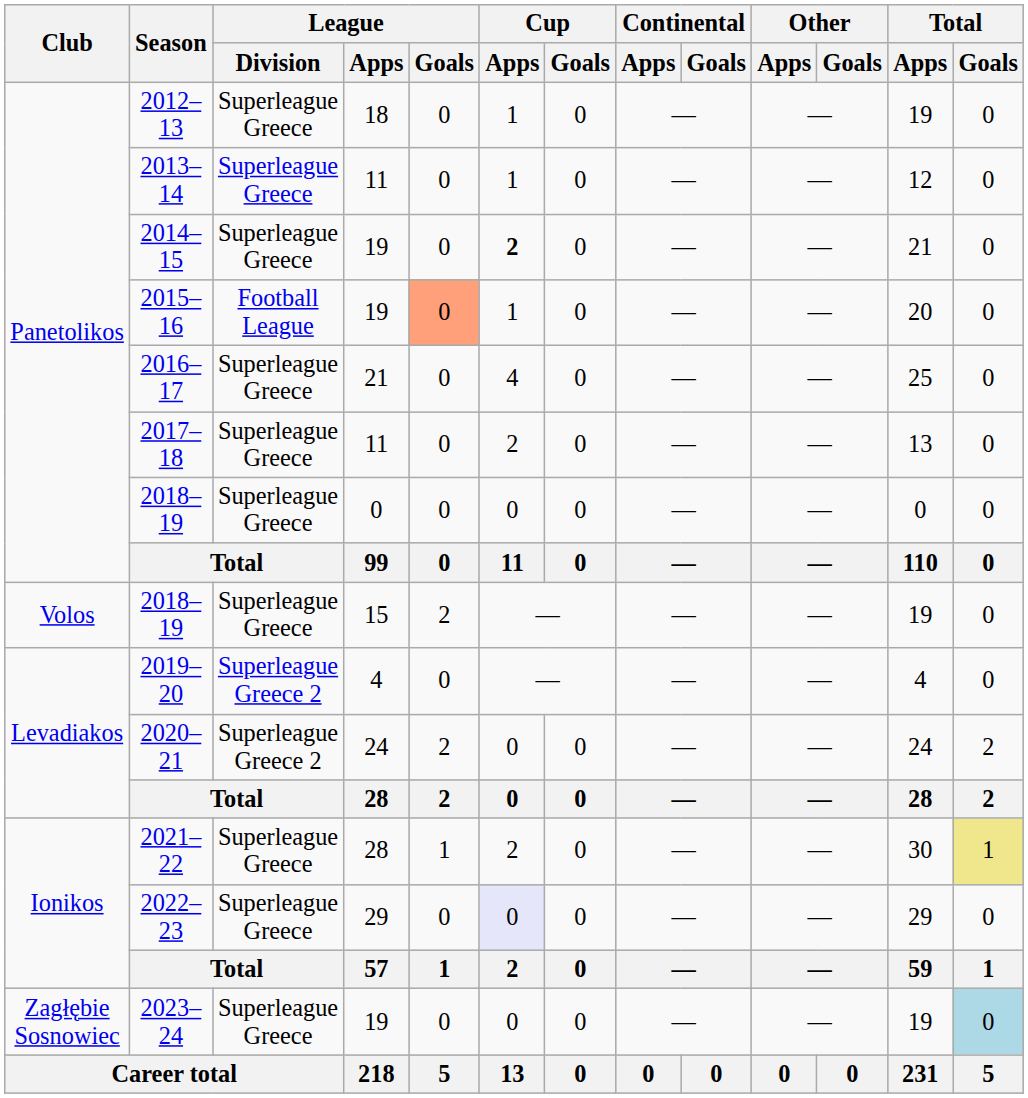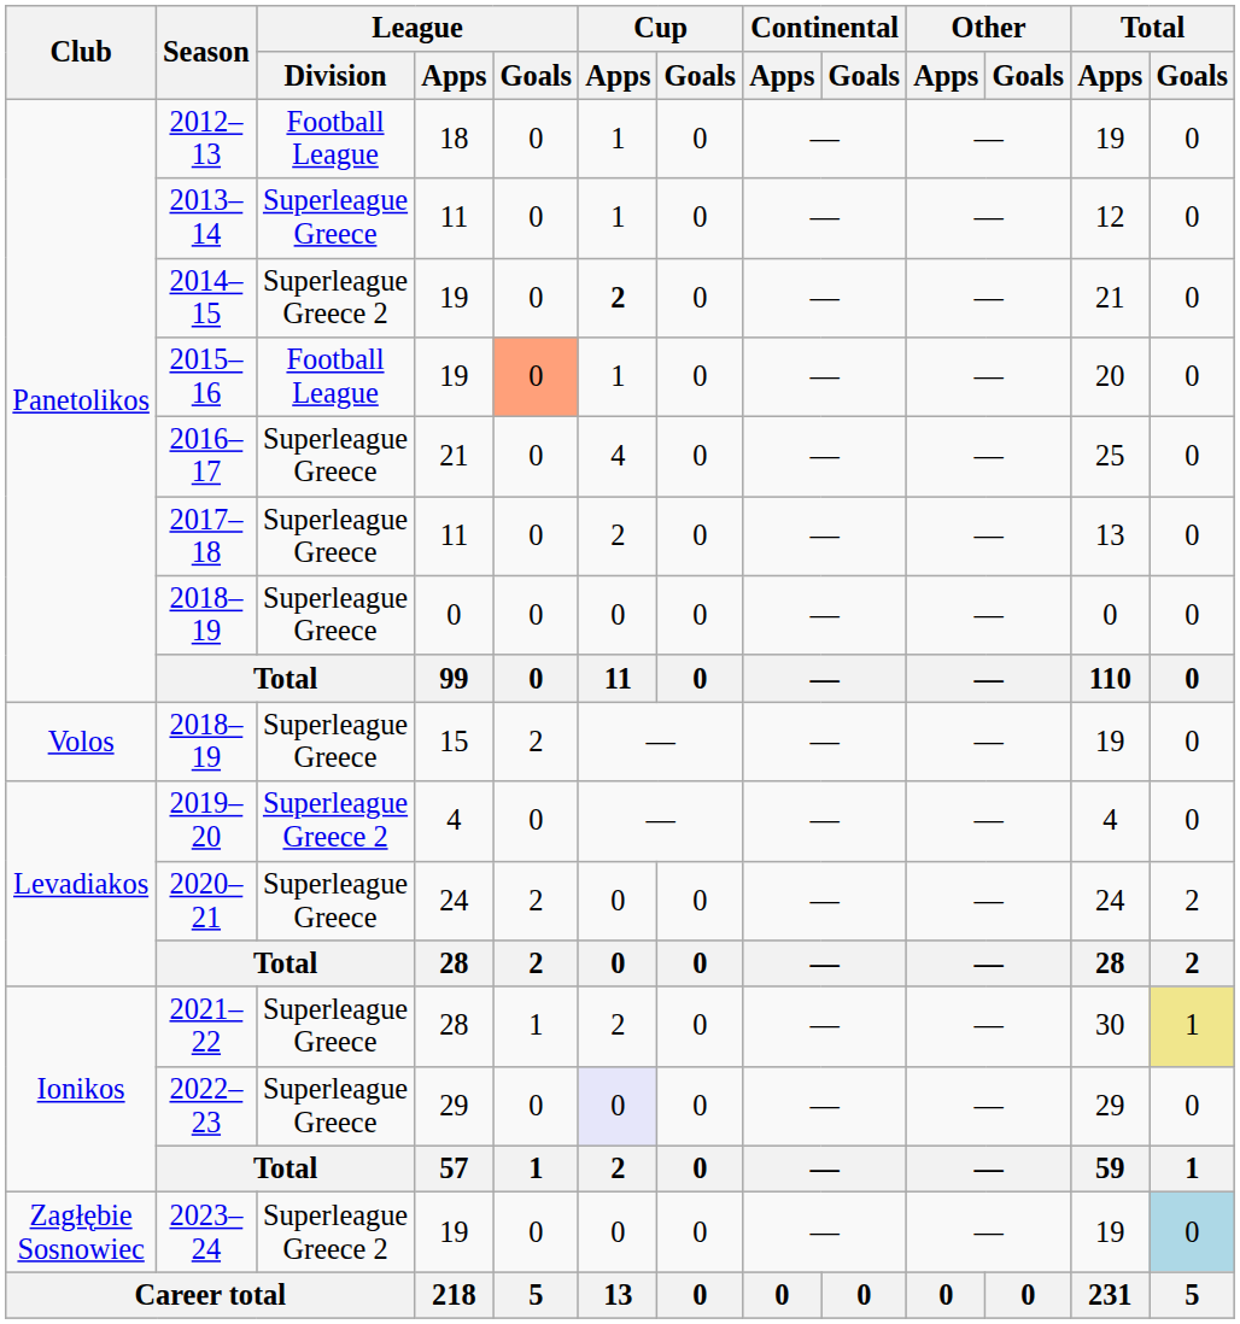2012–13 | League / Division: Superleague Greece -> Football League
2014–15 | League / Division: Superleague Greece -> Superleague Greece 2
2020–21 | League / Division: Superleague Greece 2 -> Superleague Greece
2023–24 | League / Division: Superleague Greece -> Superleague Greece 2
